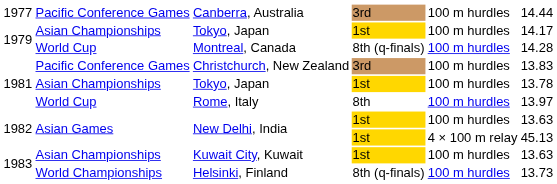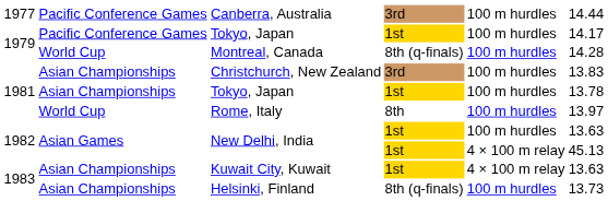1979 / Tokyo, Japan | column 2: Asian Championships -> Pacific Conference Games
Christchurch, New Zealand | column 2: Pacific Conference Games -> Asian Championships
Kuwait City, Kuwait | column 5: 100 m hurdles -> 4 × 100 m relay
Helsinki, Finland | column 2: World Championships -> Asian Championships
